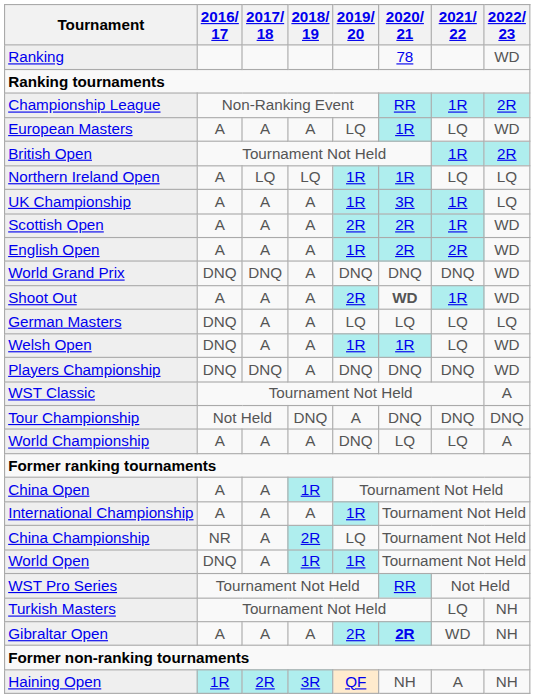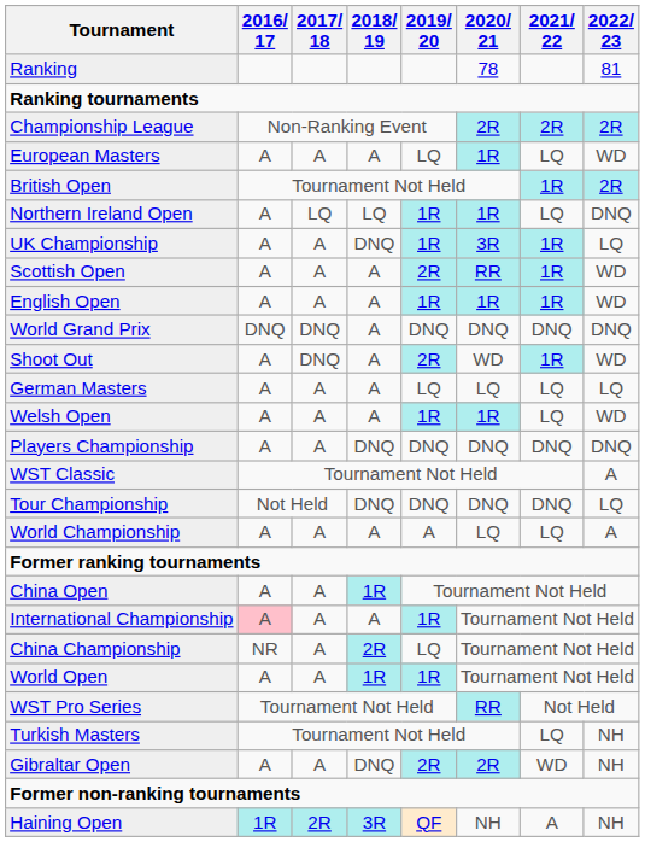Ranking | 2022/ 23: WD -> 81
Championship League | 2020/ 21: RR -> 2R
Championship League | 2021/ 22: 1R -> 2R
Northern Ireland Open | 2022/ 23: LQ -> DNQ
UK Championship | 2018/ 19: A -> DNQ
Scottish Open | 2020/ 21: 2R -> RR
English Open | 2020/ 21: 2R -> 1R
English Open | 2021/ 22: 2R -> 1R
World Grand Prix | 2022/ 23: WD -> DNQ
Shoot Out | 2017/ 18: A -> DNQ
Shoot Out | 2020/ 21: bold -> normal
German Masters | 2016/ 17: DNQ -> A
Welsh Open | 2016/ 17: DNQ -> A
Players Championship | 2016/ 17: DNQ -> A
Players Championship | 2017/ 18: DNQ -> A
Players Championship | 2018/ 19: A -> DNQ
Players Championship | 2022/ 23: WD -> DNQ
Tour Championship | 2019/ 20: A -> DNQ
Tour Championship | 2022/ 23: DNQ -> LQ
World Championship | 2019/ 20: DNQ -> A
International Championship | 2016/ 17: no background -> pink background
World Open | 2016/ 17: DNQ -> A
Gibraltar Open | 2018/ 19: A -> DNQ
Gibraltar Open | 2020/ 21: bold -> normal
